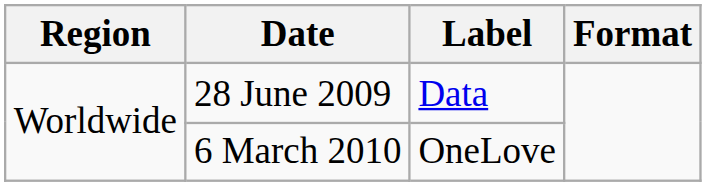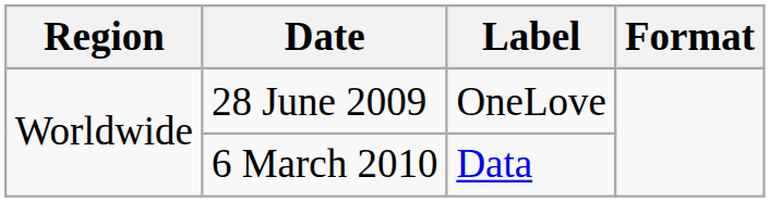28 June 2009 | Label: Data -> OneLove
6 March 2010 | Label: OneLove -> Data
